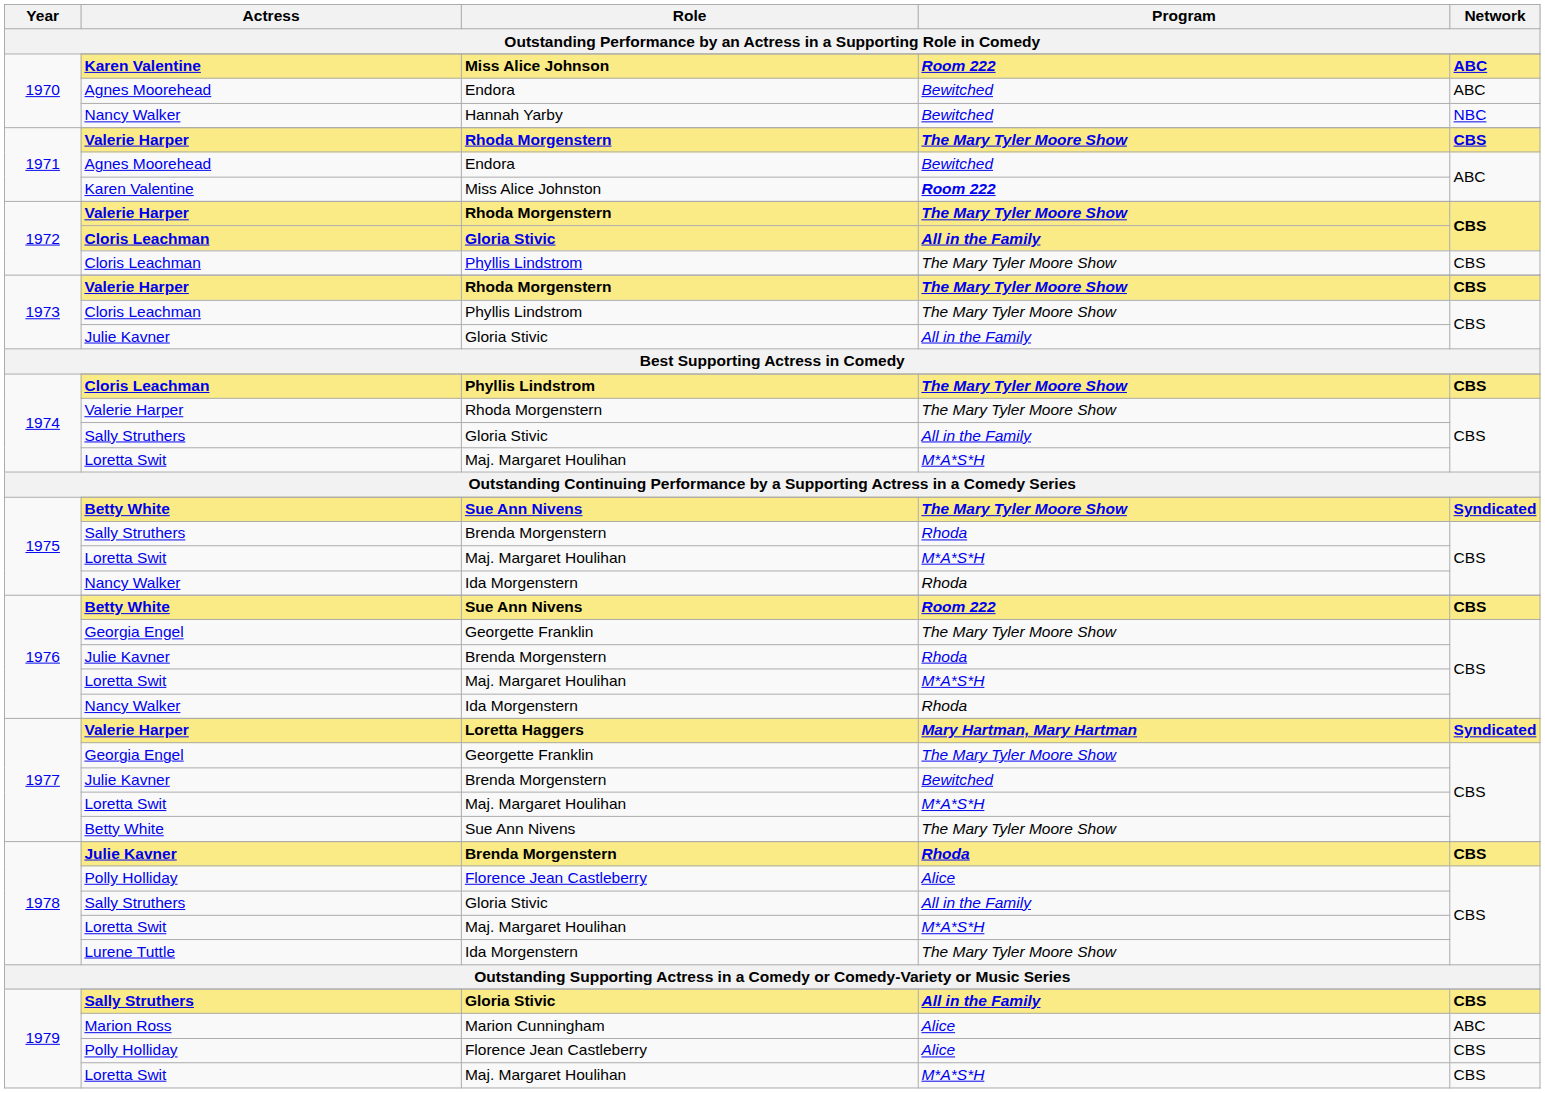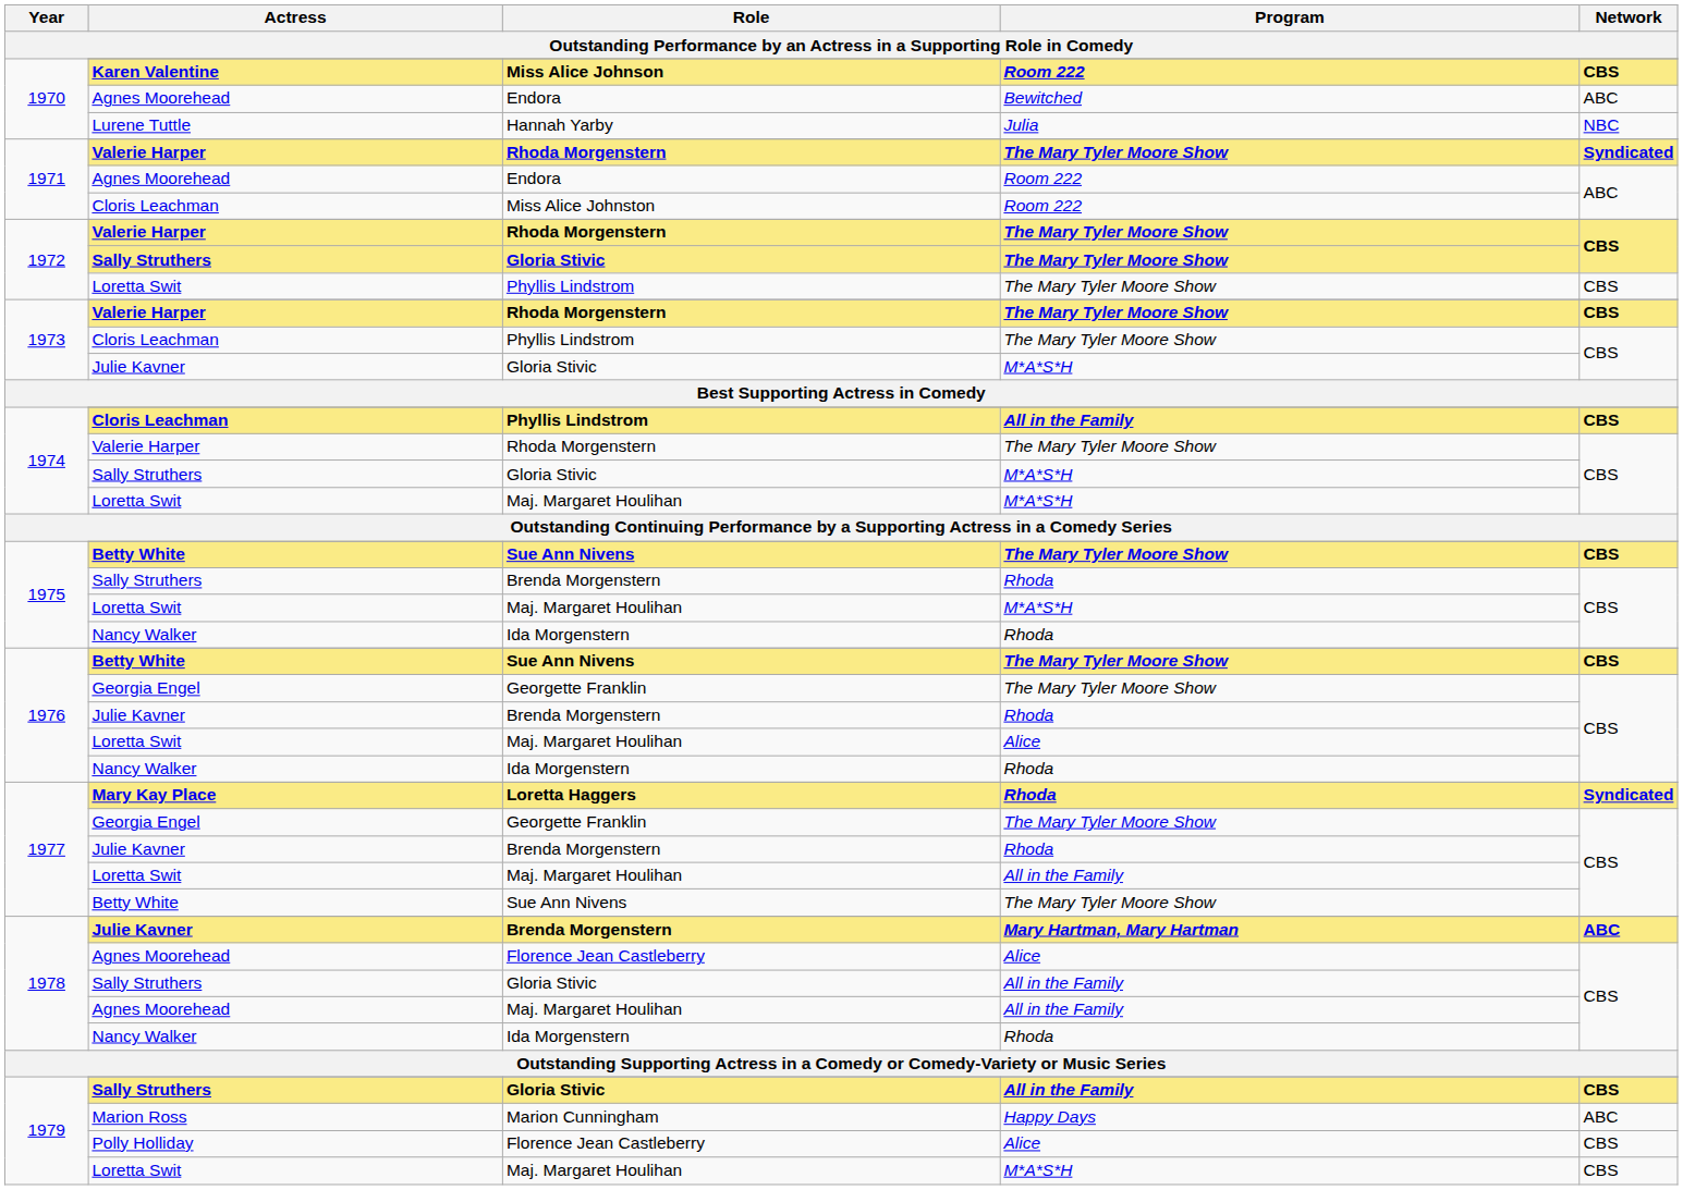Miss Alice Johnson | Network: ABC -> CBS
Hannah Yarby | Actress: Nancy Walker -> Lurene Tuttle
Hannah Yarby | Program: Bewitched -> Julia
1971 / Rhoda Morgenstern | Network: CBS -> Syndicated
1971 / Endora | Program: Bewitched -> Room 222
Miss Alice Johnston | Actress: Karen Valentine -> Cloris Leachman
Miss Alice Johnston | Program: bold -> normal
1972 / Gloria Stivic | Actress: Cloris Leachman -> Sally Struthers
1972 / Gloria Stivic | Program: All in the Family -> The Mary Tyler Moore Show
1972 / Phyllis Lindstrom | Actress: Cloris Leachman -> Loretta Swit
1973 / Gloria Stivic | Program: All in the Family -> M*A*S*H
1974 / Phyllis Lindstrom | Program: The Mary Tyler Moore Show -> All in the Family
1974 / Gloria Stivic | Program: All in the Family -> M*A*S*H
1975 / Sue Ann Nivens | Network: Syndicated -> CBS
1976 / Sue Ann Nivens | Program: Room 222 -> The Mary Tyler Moore Show
1976 / Maj. Margaret Houlihan | Program: M*A*S*H -> Alice
Loretta Haggers | Actress: Valerie Harper -> Mary Kay Place
Loretta Haggers | Program: Mary Hartman, Mary Hartman -> Rhoda
1977 / Brenda Morgenstern | Program: Bewitched -> Rhoda
1977 / Maj. Margaret Houlihan | Program: M*A*S*H -> All in the Family
1978 / Brenda Morgenstern | Program: Rhoda -> Mary Hartman, Mary Hartman
1978 / Brenda Morgenstern | Network: CBS -> ABC
1978 / Florence Jean Castleberry | Actress: Polly Holliday -> Agnes Moorehead
1978 / Maj. Margaret Houlihan | Actress: Loretta Swit -> Agnes Moorehead
1978 / Maj. Margaret Houlihan | Program: M*A*S*H -> All in the Family
1978 / Ida Morgenstern | Actress: Lurene Tuttle -> Nancy Walker
1978 / Ida Morgenstern | Program: The Mary Tyler Moore Show -> Rhoda
Marion Cunningham | Program: Alice -> Happy Days
